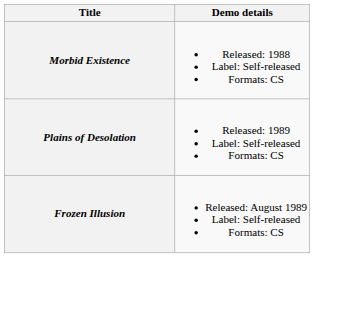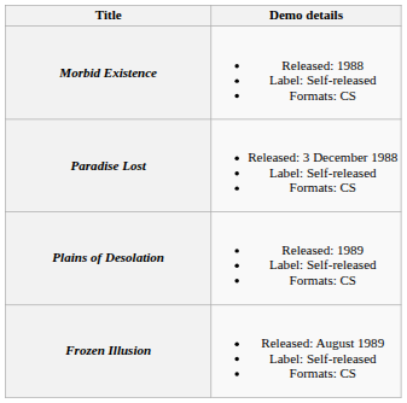+ row: Paradise Lost | Released: 3 December 1988 Label: Self-released Formats: CS
